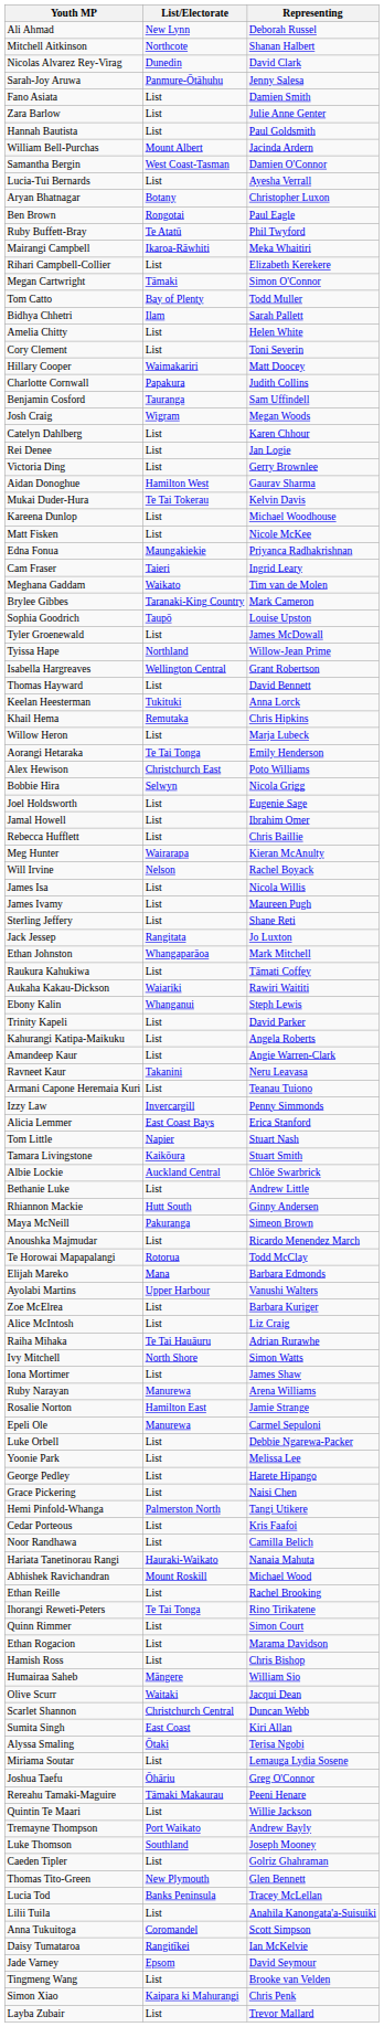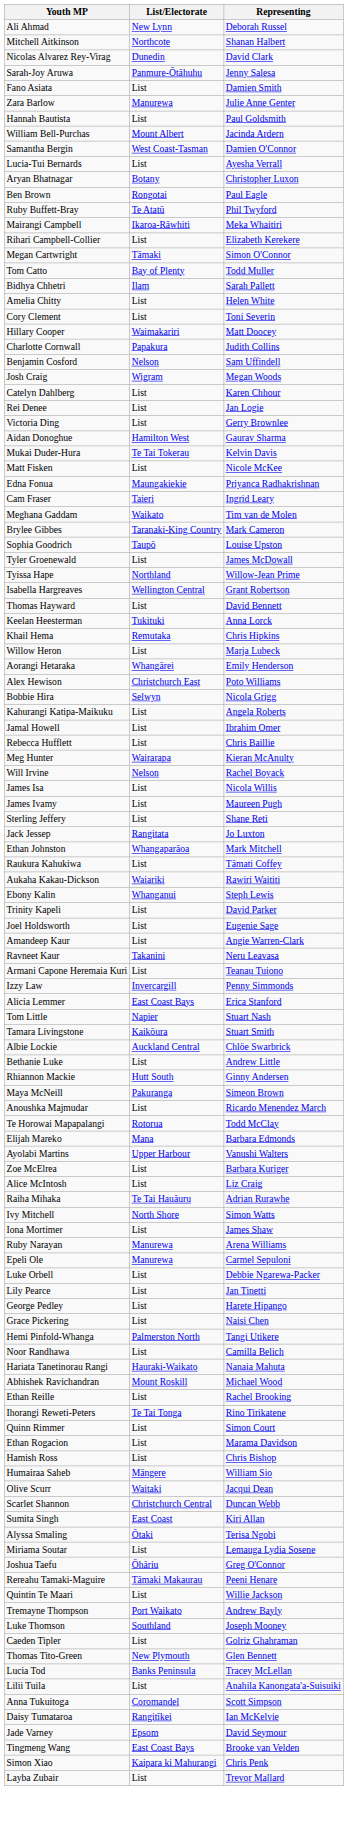Zara Barlow | List/Electorate: List -> Manurewa
Benjamin Cosford | List/Electorate: Tauranga -> Nelson
- row: Kareena Dunlop | List | Michael Woodhouse
Aorangi Hetaraka | List/Electorate: Te Tai Tonga -> Whangārei
rows swapped: Joel Holdsworth <-> Kahurangi Katipa-Maikuku
- row: Rosalie Norton | Hamilton East | Jamie Strange
- row: Yoonie Park | List | Melissa Lee
+ row: Lily Pearce | List | Jan Tinetti
- row: Cedar Porteous | List | Kris Faafoi
Tingmeng Wang | List/Electorate: List -> East Coast Bays
